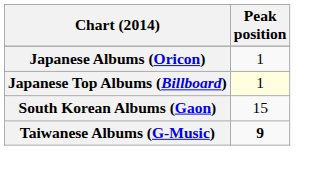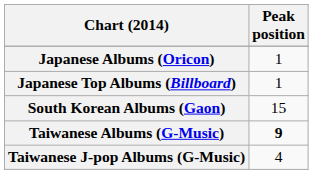Japanese Top Albums (Billboard) | Peak position: lightyellow background -> no background
+ row: Taiwanese J-pop Albums (G-Music) | 4
